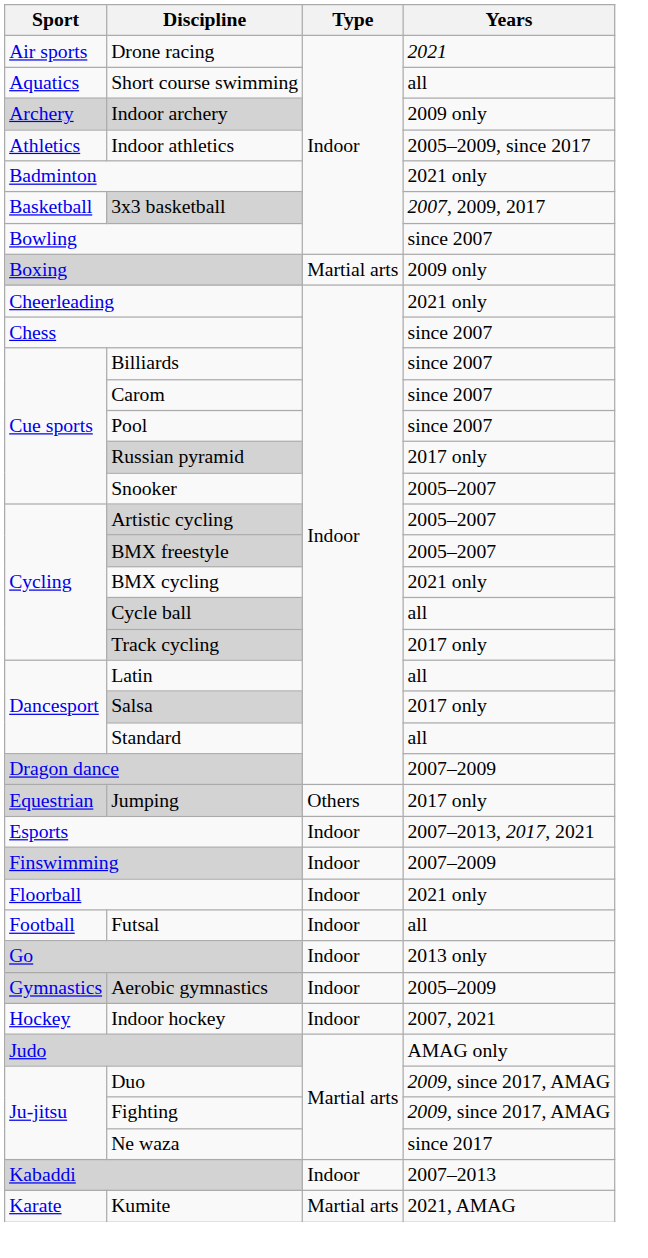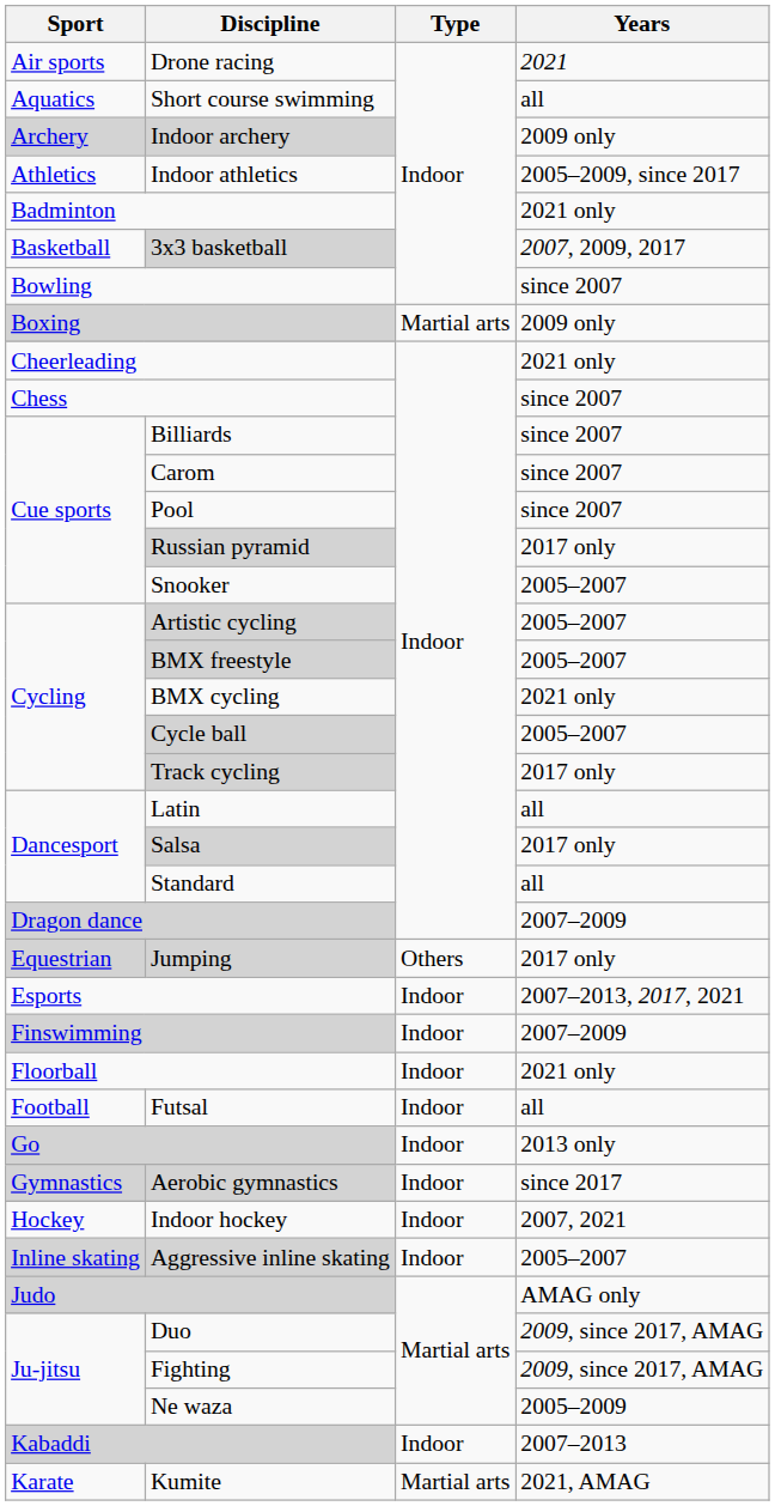Cycle ball | Years: all -> 2005–2007
Aerobic gymnastics | Years: 2005–2009 -> since 2017
+ row: Inline skating | Aggressive inline skating | Indoor | 2005–2007
Ne waza | Years: since 2017 -> 2005–2009
